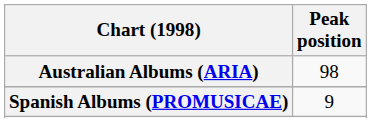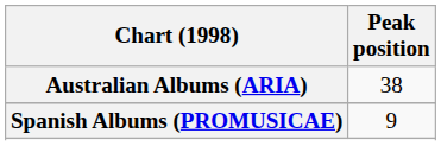Australian Albums (ARIA) | Peak position: 98 -> 38
